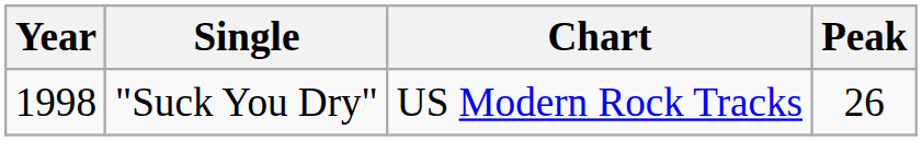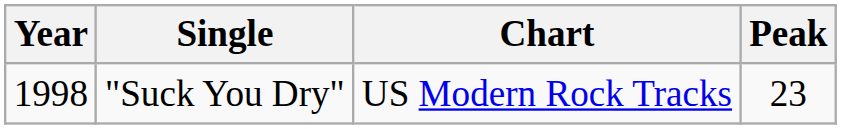"Suck You Dry" | Peak: 26 -> 23
